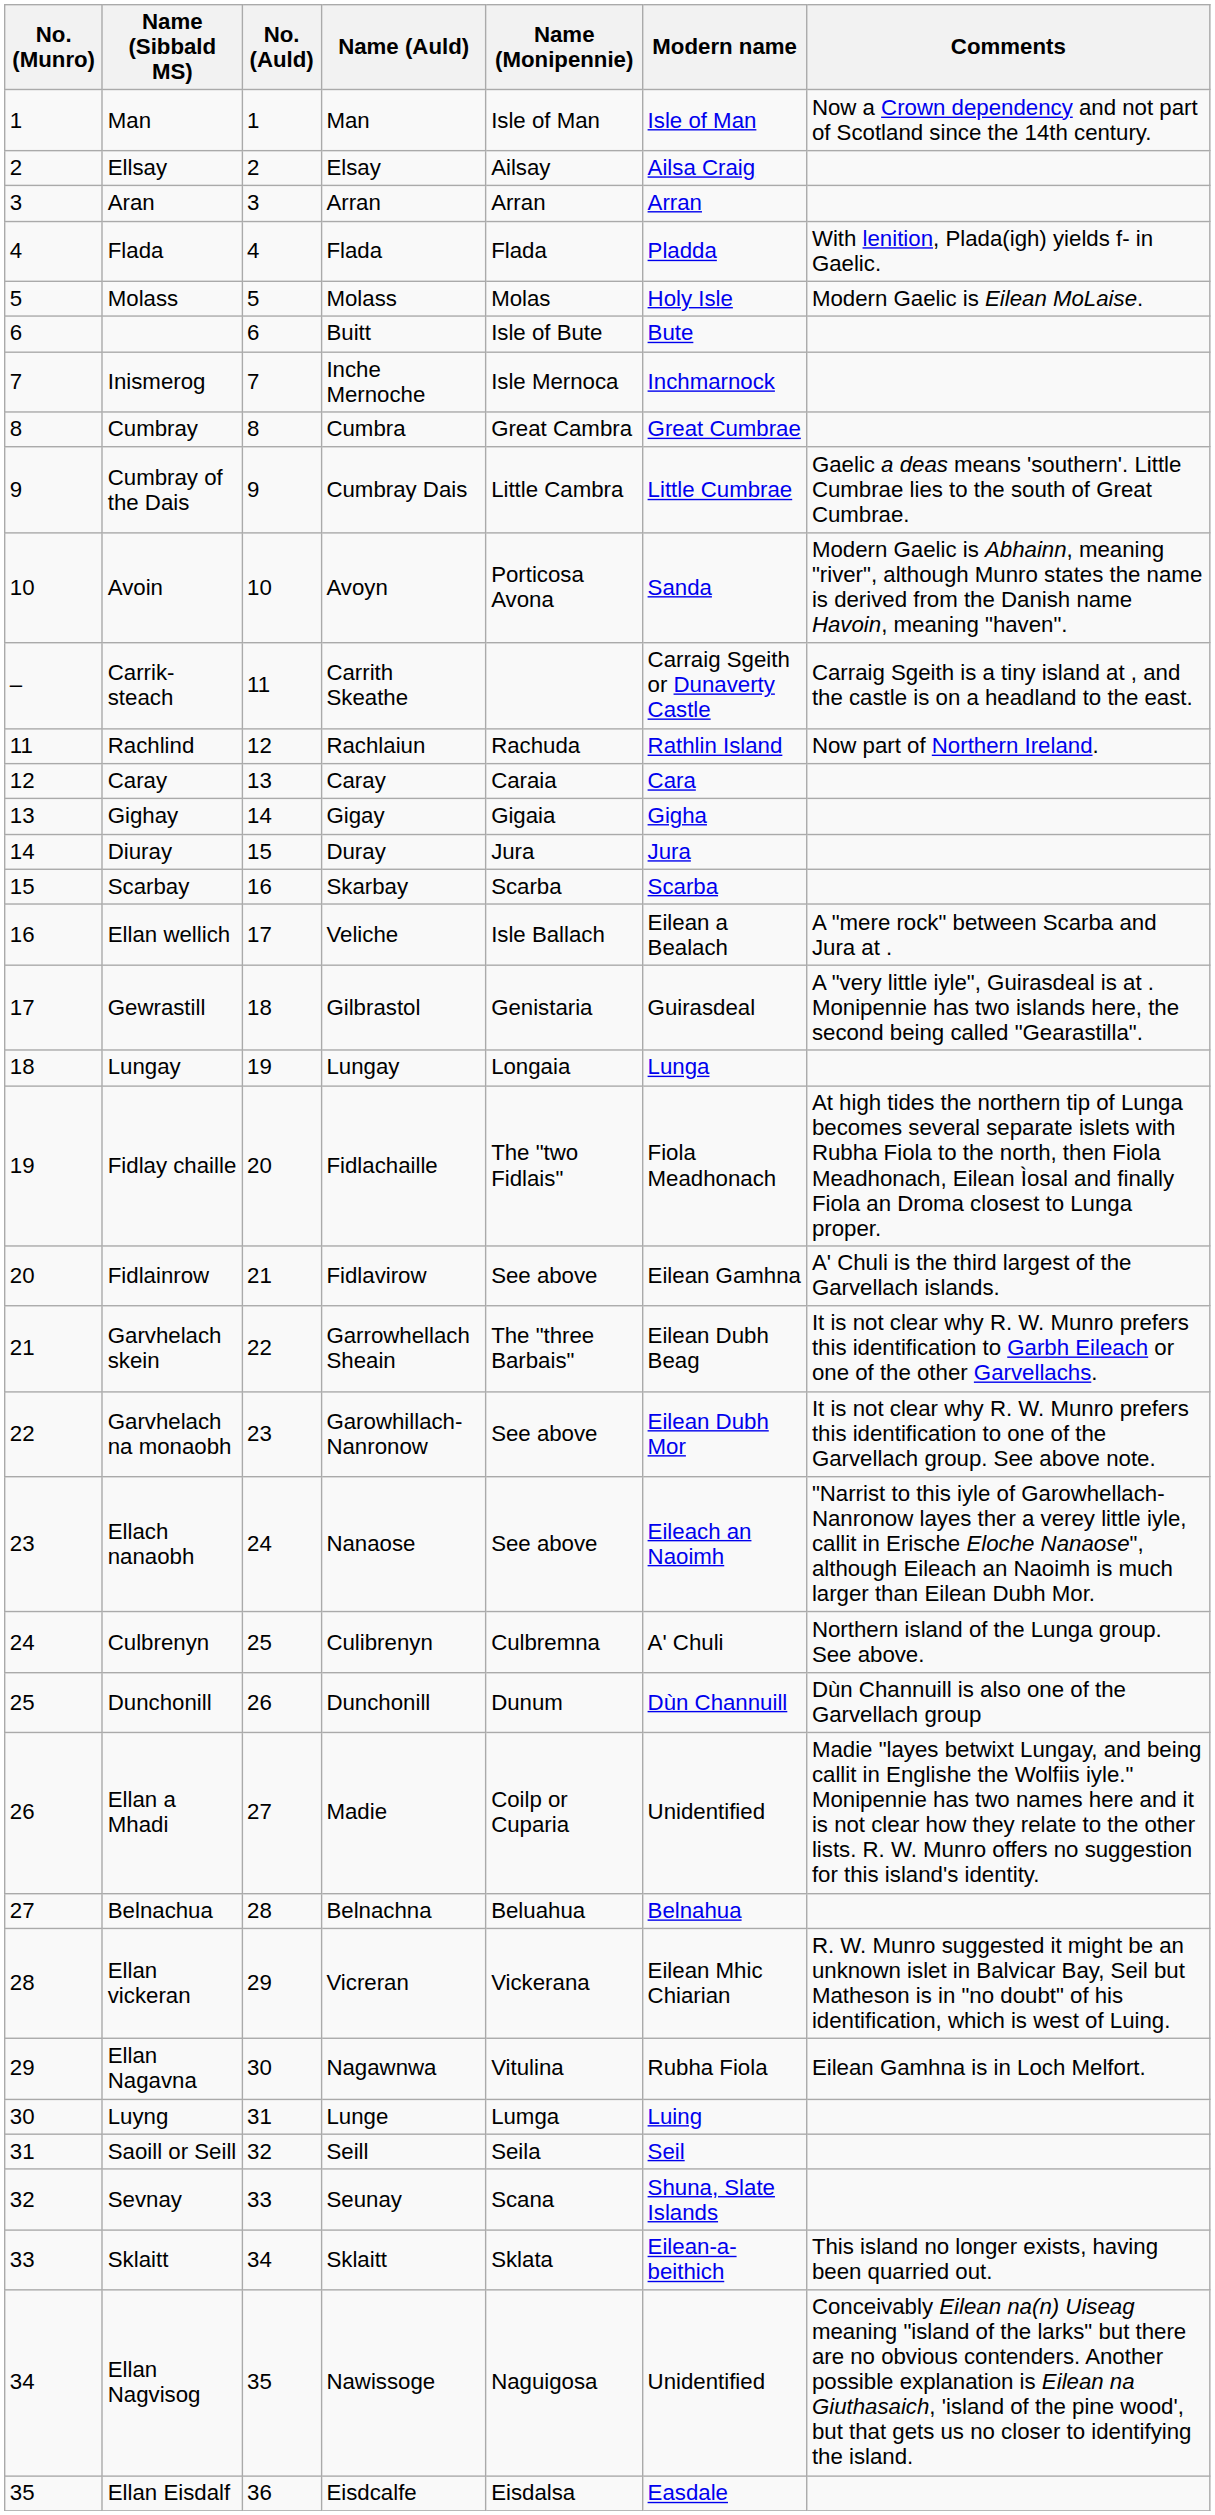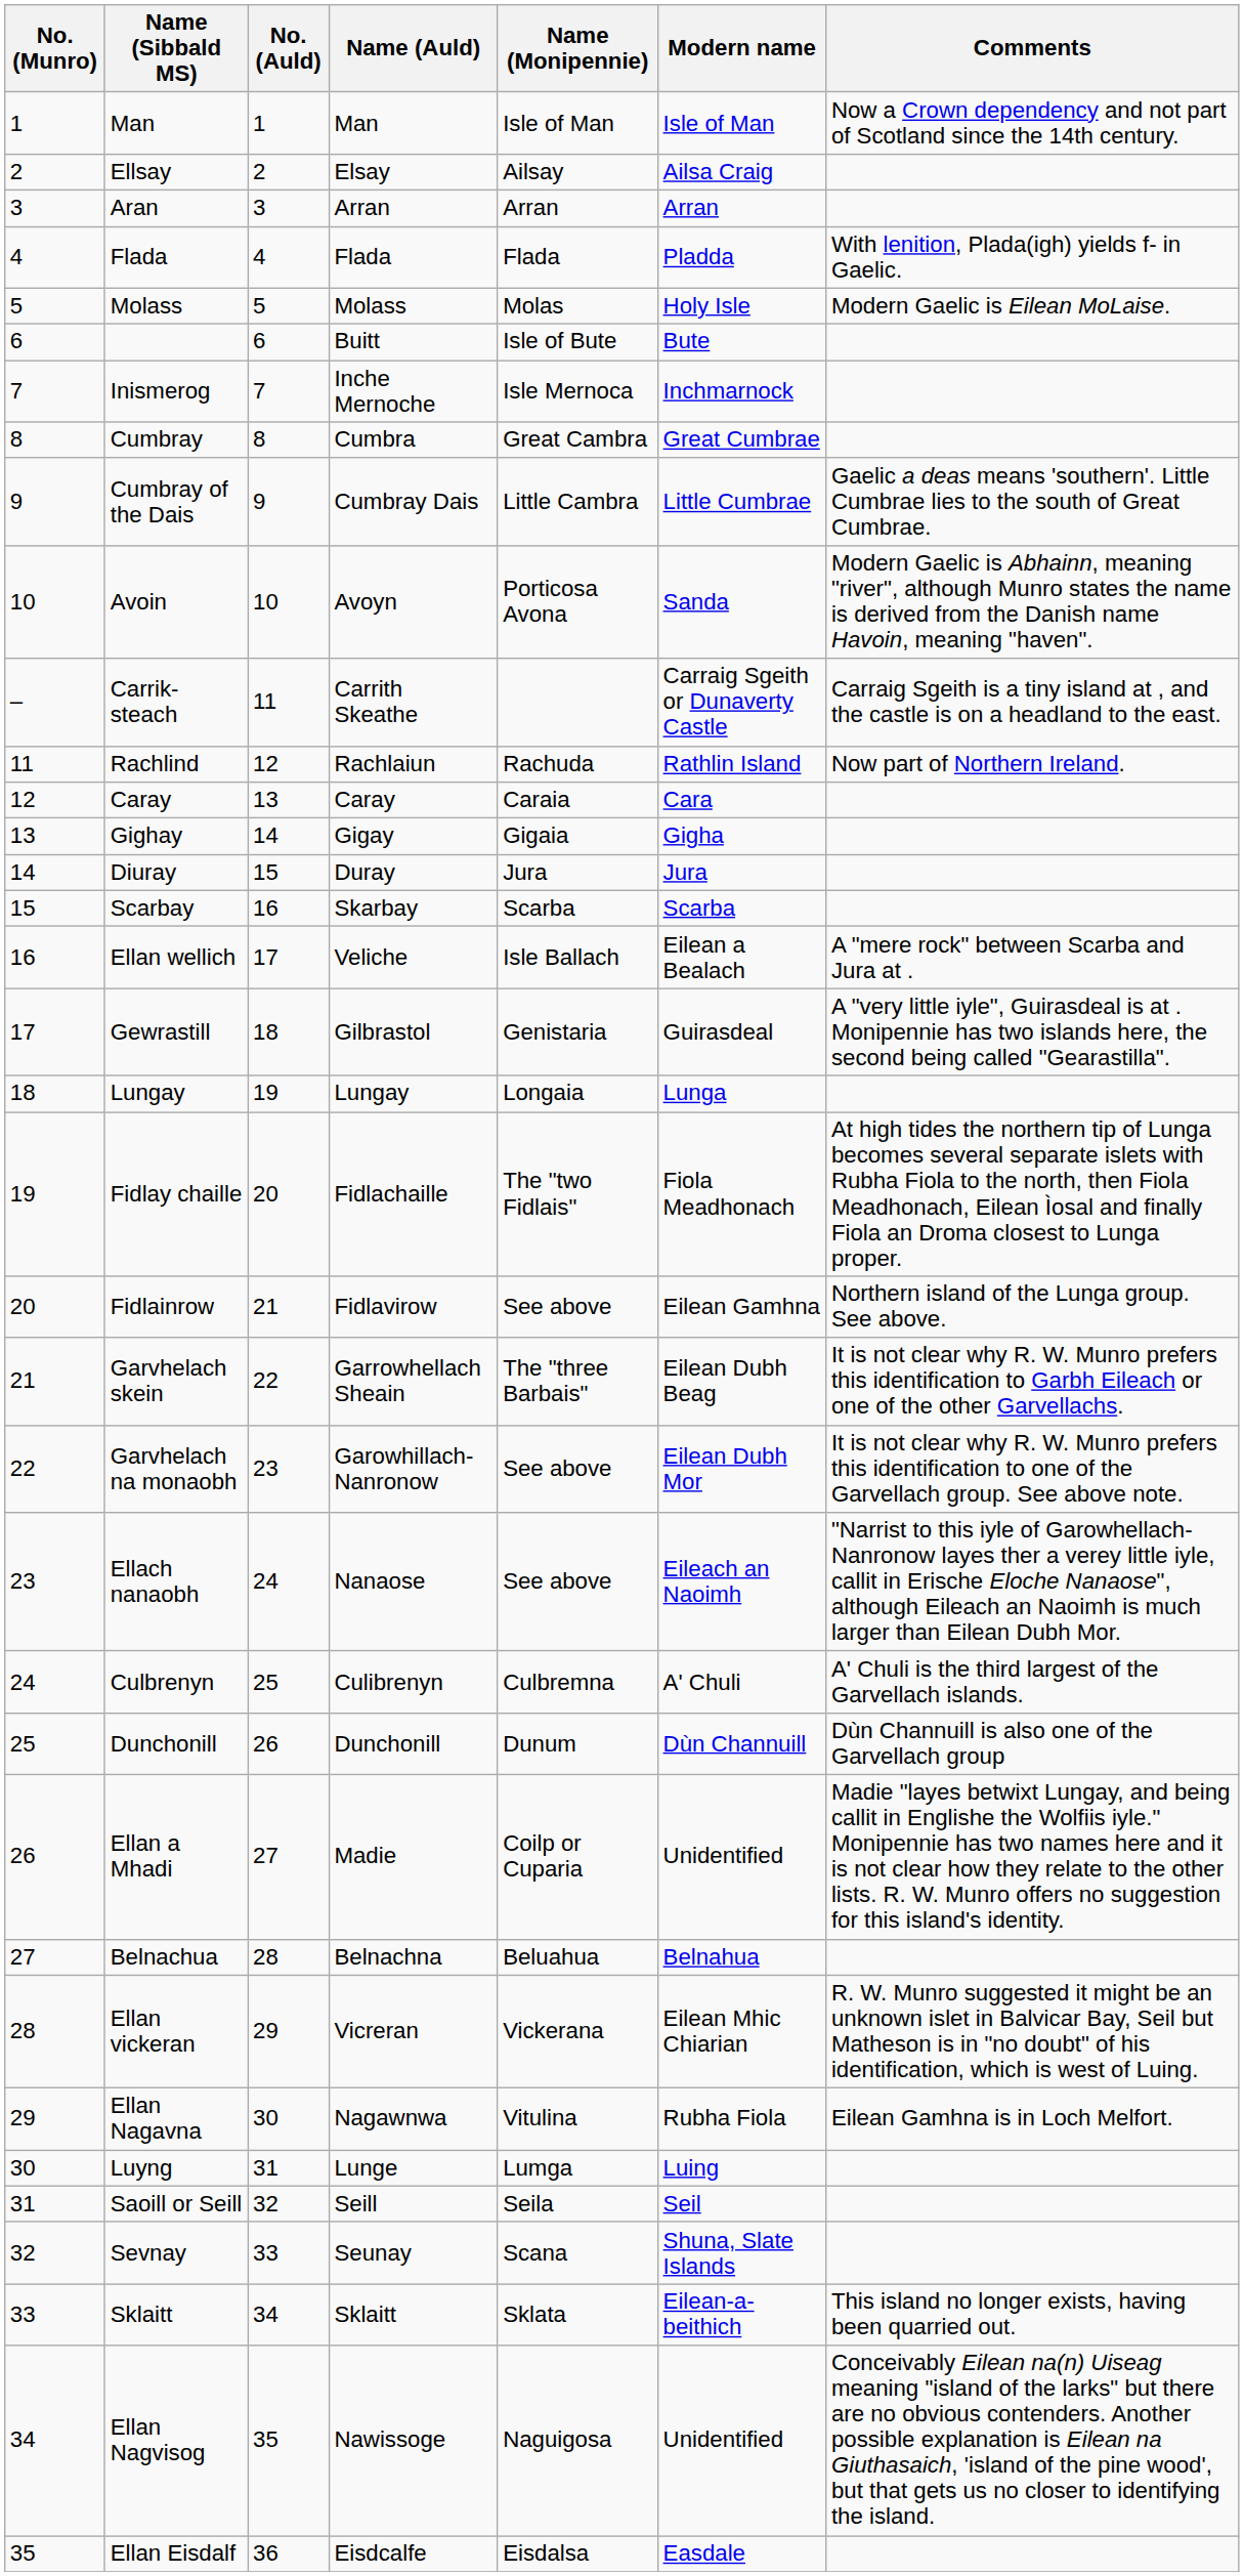Fidlainrow | Comments: A' Chuli is the third largest of the Garvellach islands. -> Northern island of the Lunga group. See above.
Culbrenyn | Comments: Northern island of the Lunga group. See above. -> A' Chuli is the third largest of the Garvellach islands.
